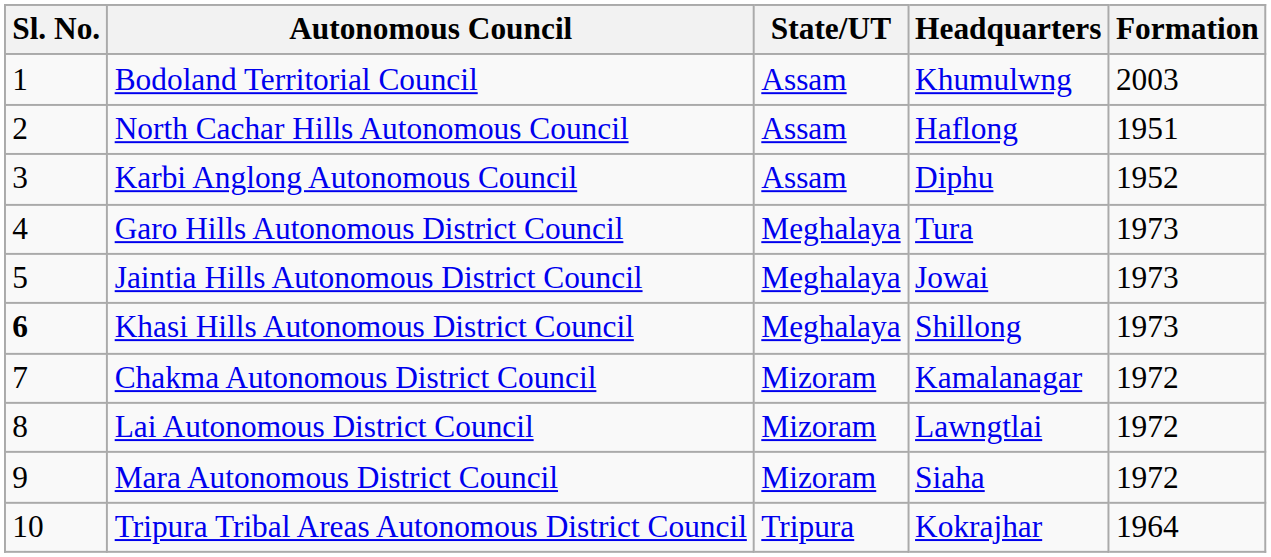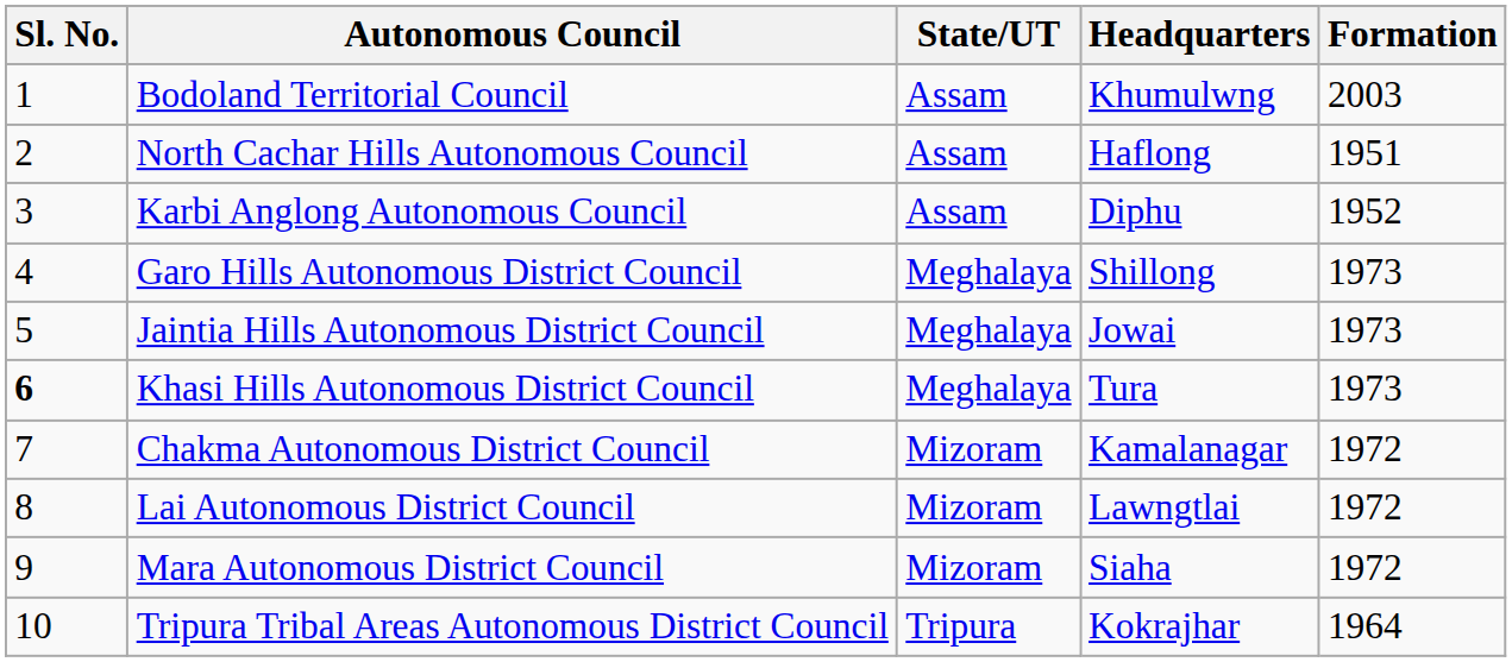Garo Hills Autonomous District Council | Headquarters: Tura -> Shillong
Khasi Hills Autonomous District Council | Headquarters: Shillong -> Tura
